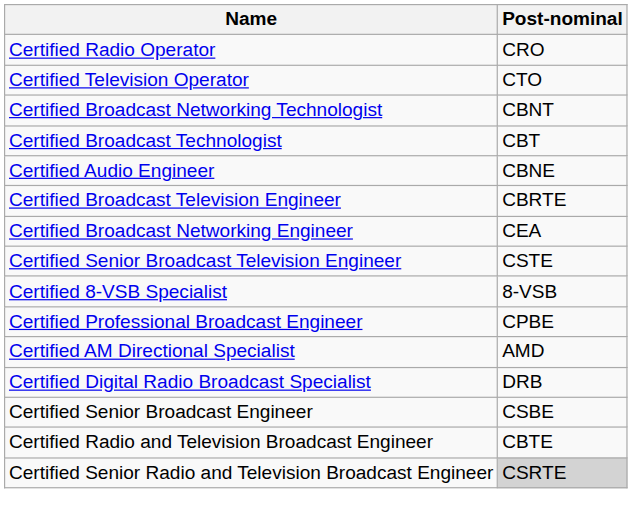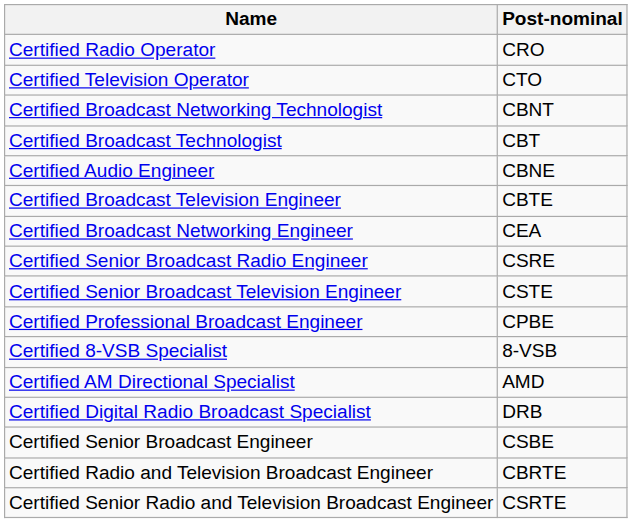Certified Broadcast Television Engineer | Post-nominal: CBRTE -> CBTE
+ row: Certified Senior Broadcast Radio Engineer | CSRE
rows swapped: Certified Professional Broadcast Engineer <-> Certified 8-VSB Specialist
Certified Radio and Television Broadcast Engineer | Post-nominal: CBTE -> CBRTE
Certified Senior Radio and Television Broadcast Engineer | Post-nominal: lightgrey background -> no background
